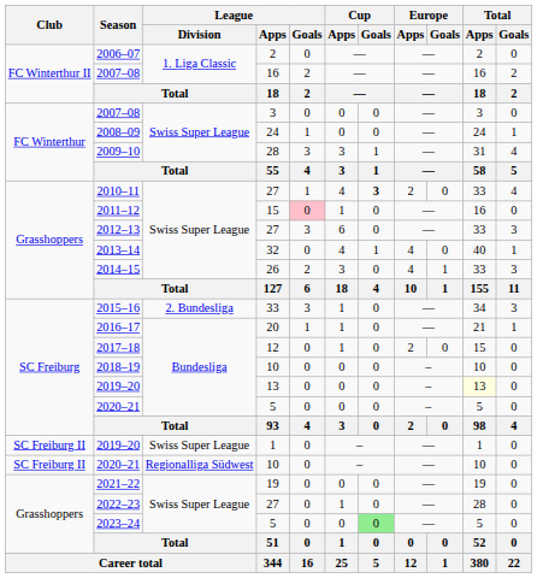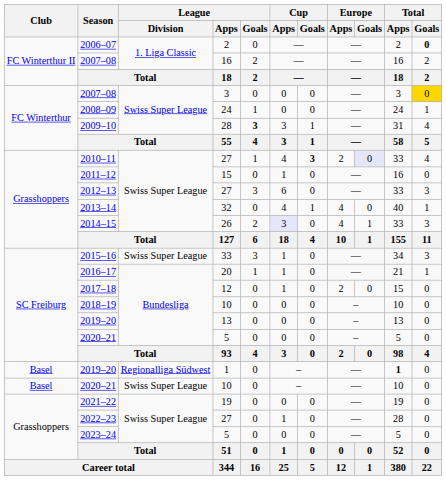2006–07 | Total / Goals: normal -> bold
2007–08 / 3 | Total / Goals: no background -> gold background
2009–10 | League / Goals: normal -> bold
2010–11 | Europe / Goals: no background -> lavender background
2011–12 | League / Goals: pink background -> no background
2014–15 | Cup / Apps: no background -> lavender background
2015–16 | League / Division: 2. Bundesliga -> Swiss Super League
2019–20 / 13 | Total / Apps: lightyellow background -> no background
2019–20 / 1 | Club: SC Freiburg II -> Basel
2019–20 / 1 | League / Division: Swiss Super League -> Regionalliga Südwest
2019–20 / 1 | Total / Apps: normal -> bold
2020–21 / 10 | Club: SC Freiburg II -> Basel
2020–21 / 10 | League / Division: Regionalliga Südwest -> Swiss Super League
2023–24 | Cup / Goals: lightgreen background -> no background
